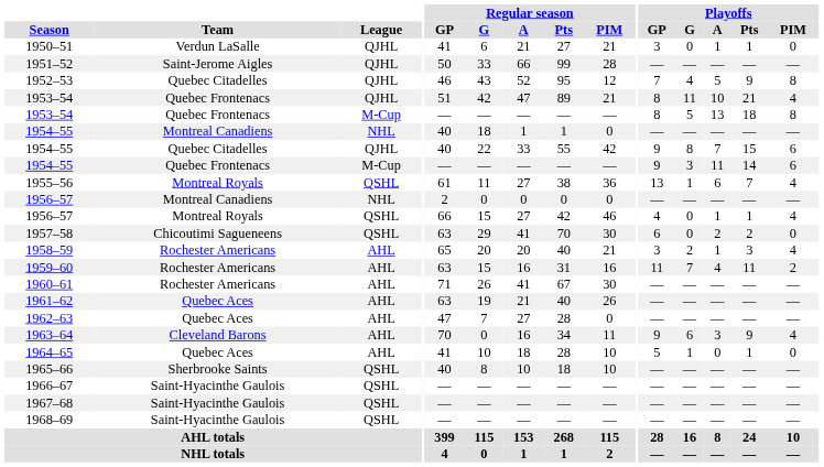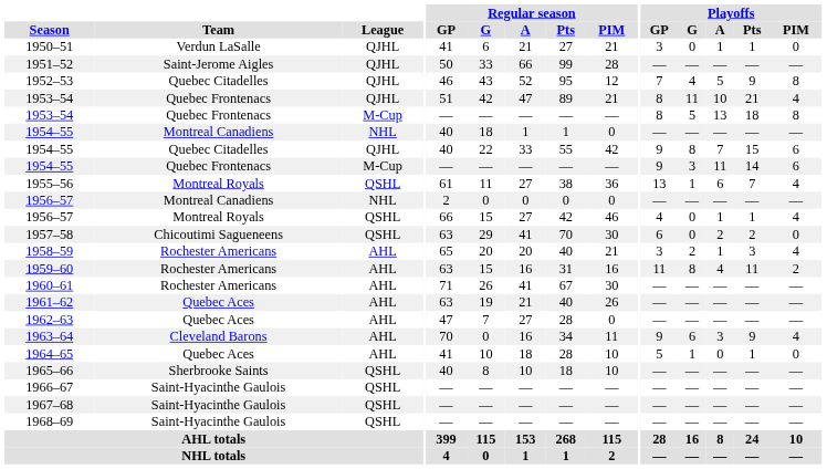1959–60 | Playoffs / G: 7 -> 8
